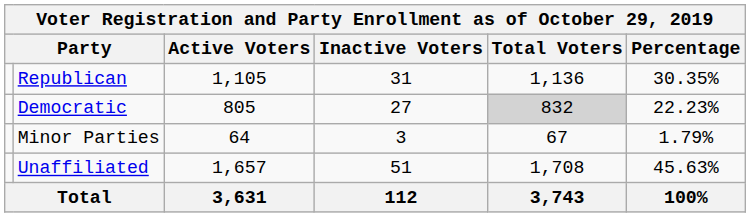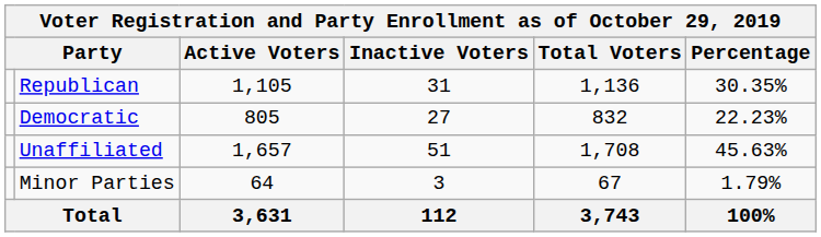Democratic | Total Voters: lightgrey background -> no background
rows swapped: Unaffiliated <-> Minor Parties
